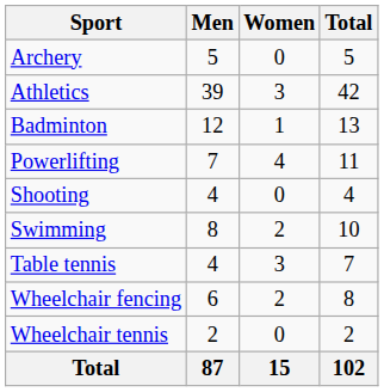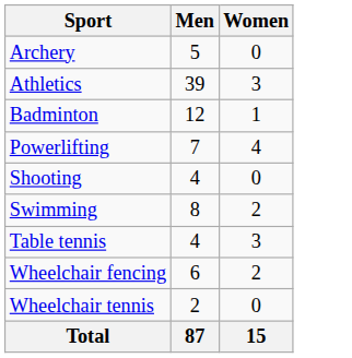- column: Total | 5 | 42 | 13 | 11 | 4 | 10 | 7 | 8 | 2 | 102
